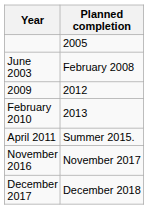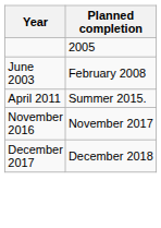- row: 2009 | 2012
- row: February 2010 | 2013
